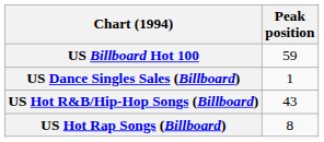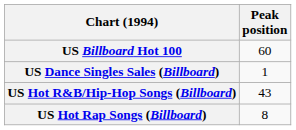US Billboard Hot 100 | Peak position: 59 -> 60
